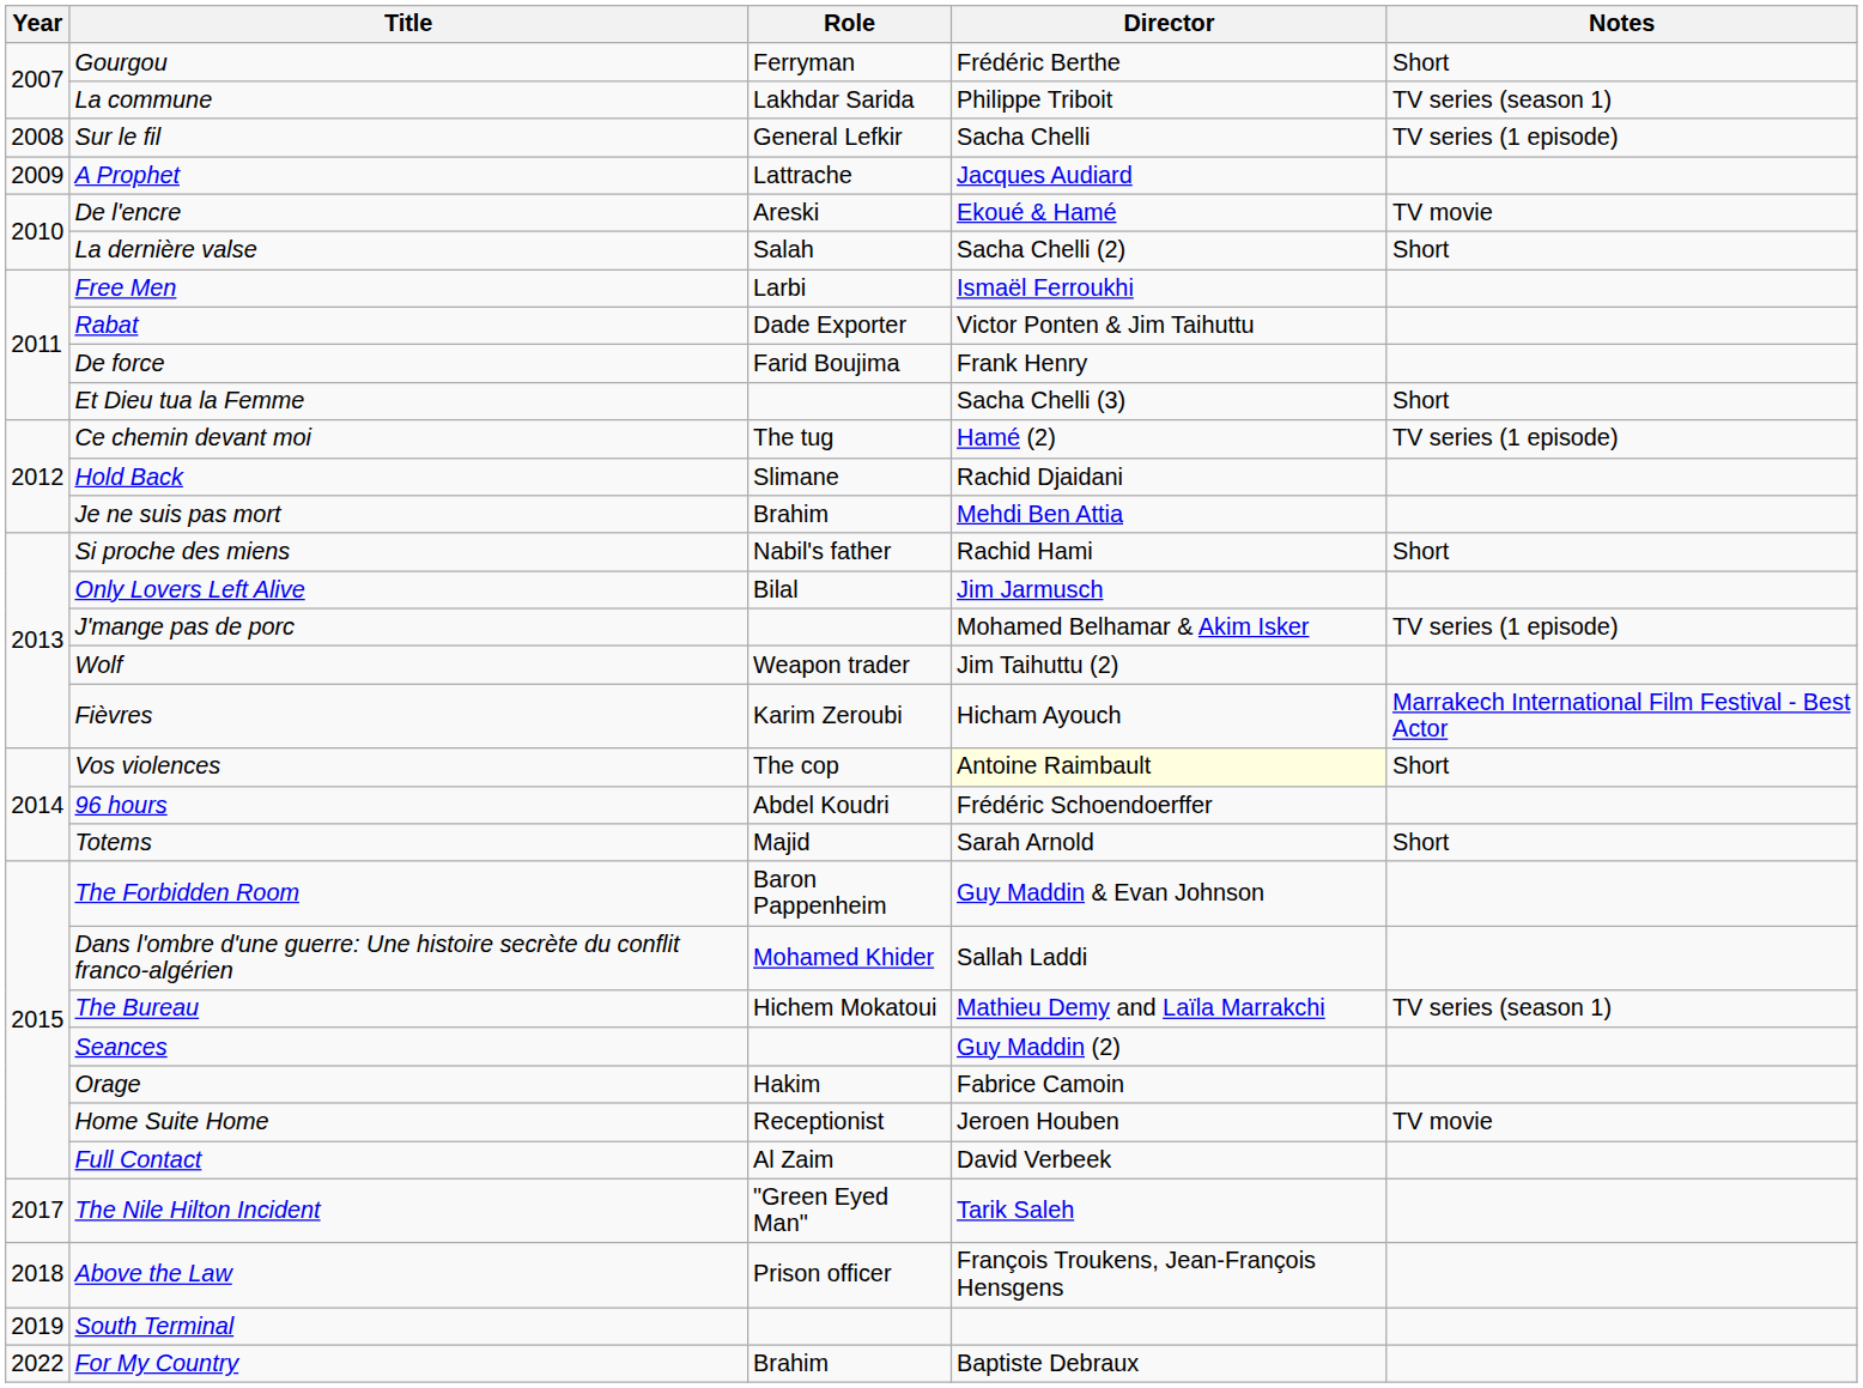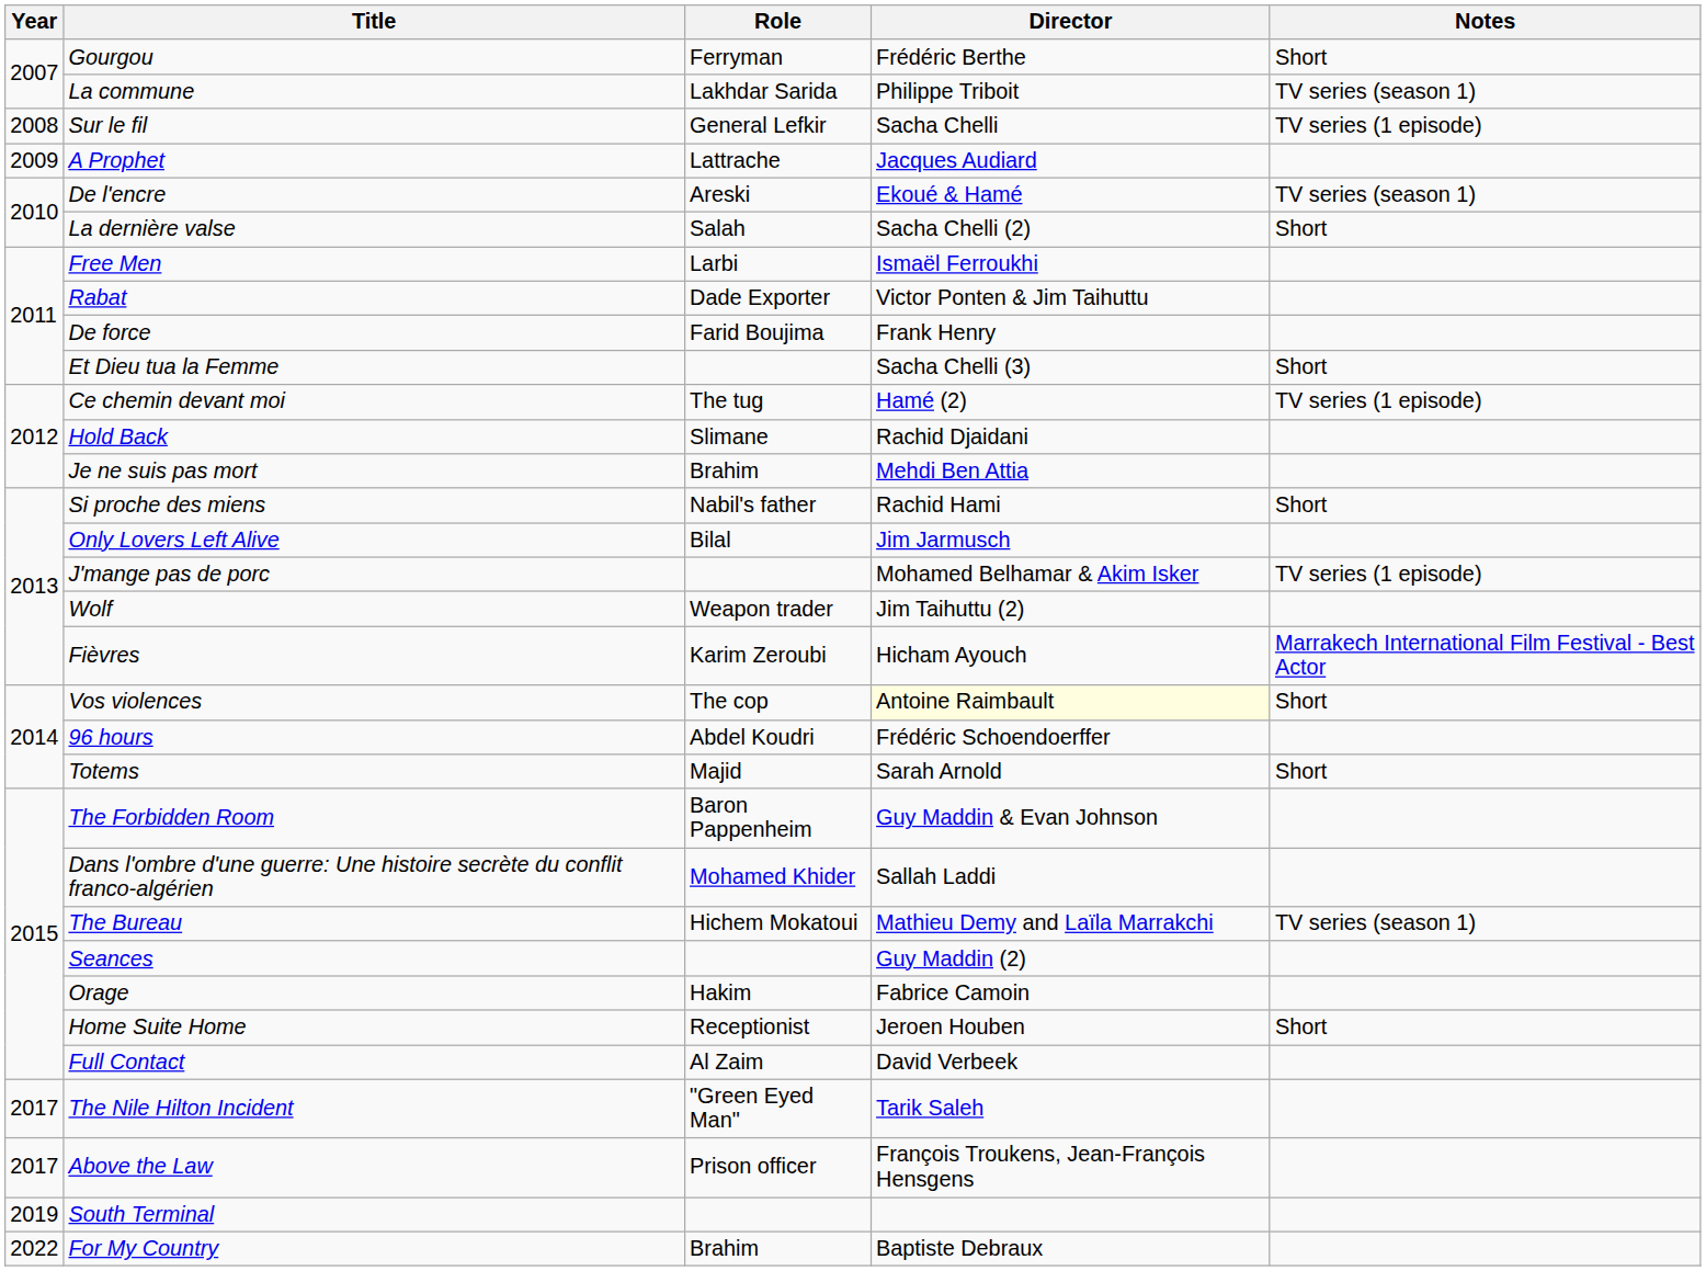De l'encre | Notes: TV movie -> TV series (season 1)
Home Suite Home | Notes: TV movie -> Short
Above the Law | Year: 2018 -> 2017
